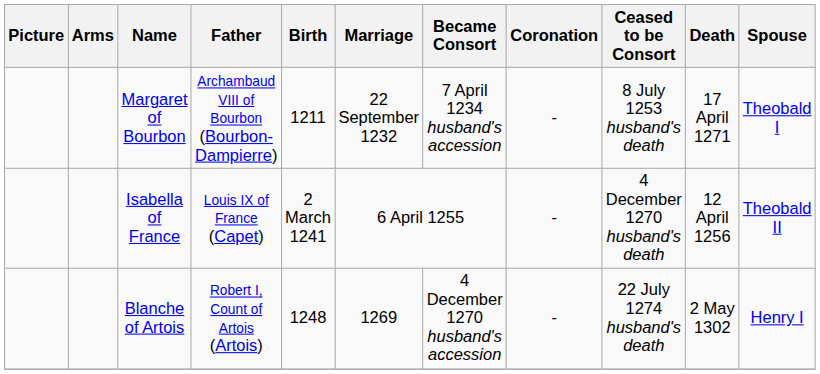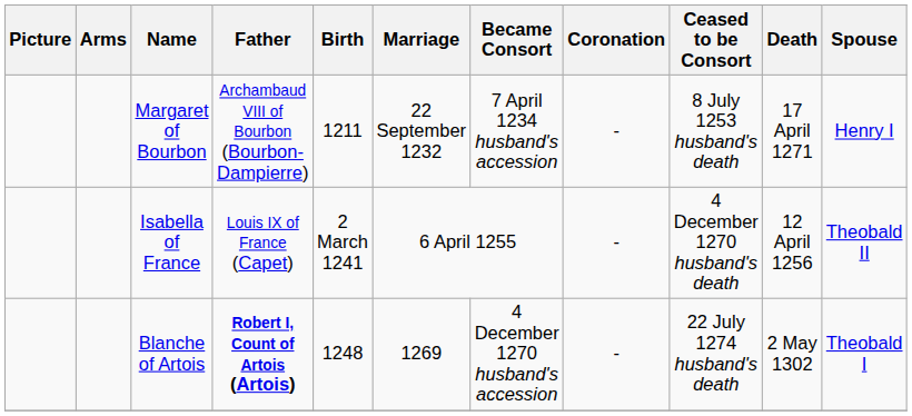Margaret of Bourbon | Spouse: Theobald I -> Henry I
Blanche of Artois | Father: normal -> bold
Blanche of Artois | Spouse: Henry I -> Theobald I
